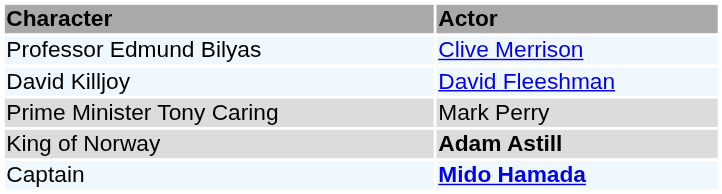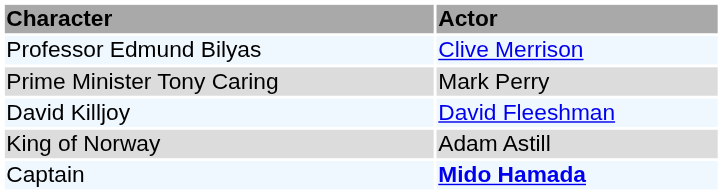rows swapped: Prime Minister Tony Caring <-> David Killjoy
King of Norway | Actor: bold -> normal
